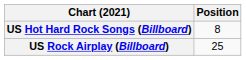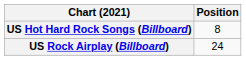US Rock Airplay (Billboard) | Position: 25 -> 24
